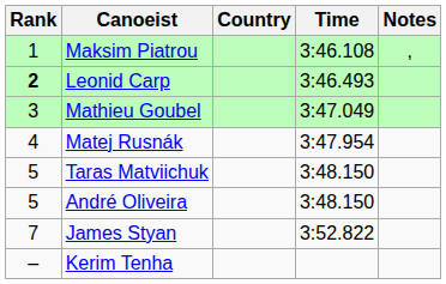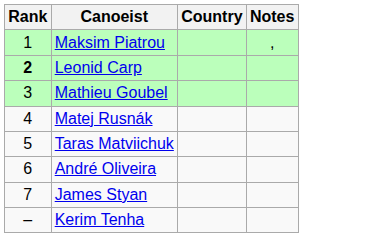- column: Time | 3:46.108 | 3:46.493 | 3:47.049 | 3:47.954 | 3:48.150 | 3:48.150 | 3:52.822
André Oliveira | Rank: 5 -> 6
